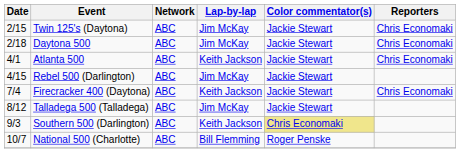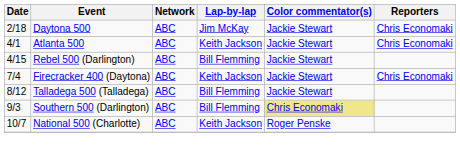- row: 2/15 | Twin 125's (Daytona) | ABC | Jim McKay | Jackie Stewart | Chris Economaki
Rebel 500 (Darlington) | Lap-by-lap: Jim McKay -> Bill Flemming
Talladega 500 (Talladega) | Lap-by-lap: Jim McKay -> Bill Flemming
Southern 500 (Darlington) | Lap-by-lap: Keith Jackson -> Bill Flemming
National 500 (Charlotte) | Lap-by-lap: Bill Flemming -> Keith Jackson
